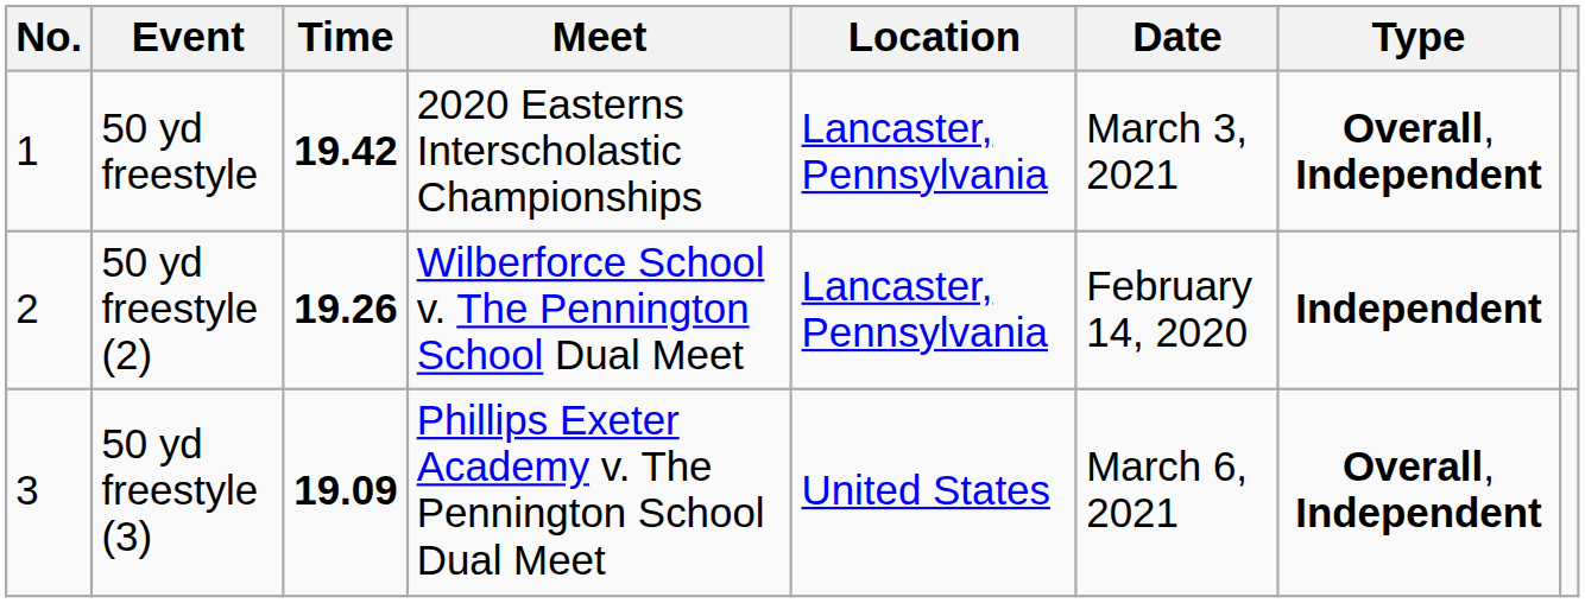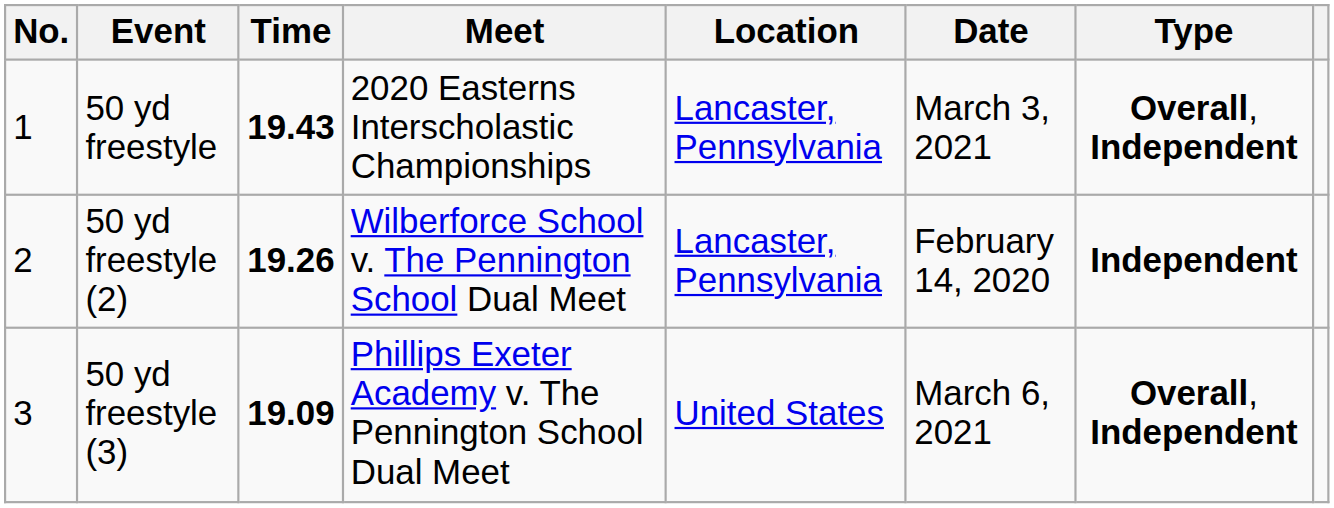50 yd freestyle | Time: 19.42 -> 19.43
